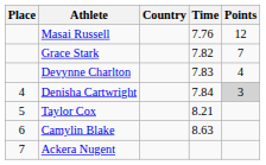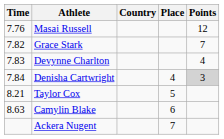columns swapped: Place <-> Time
